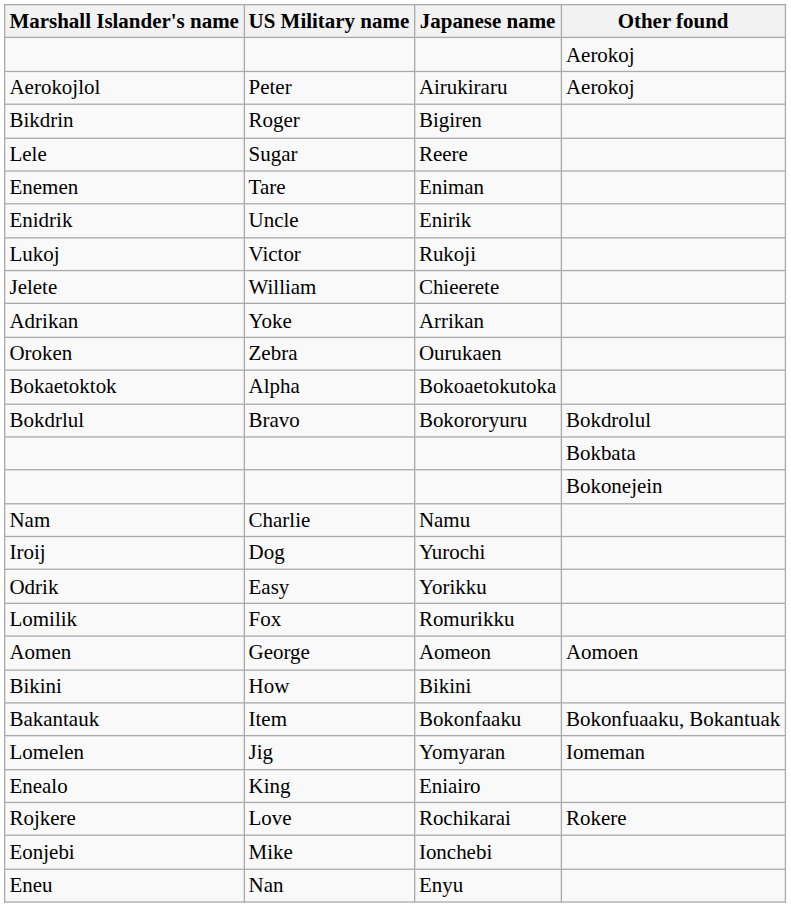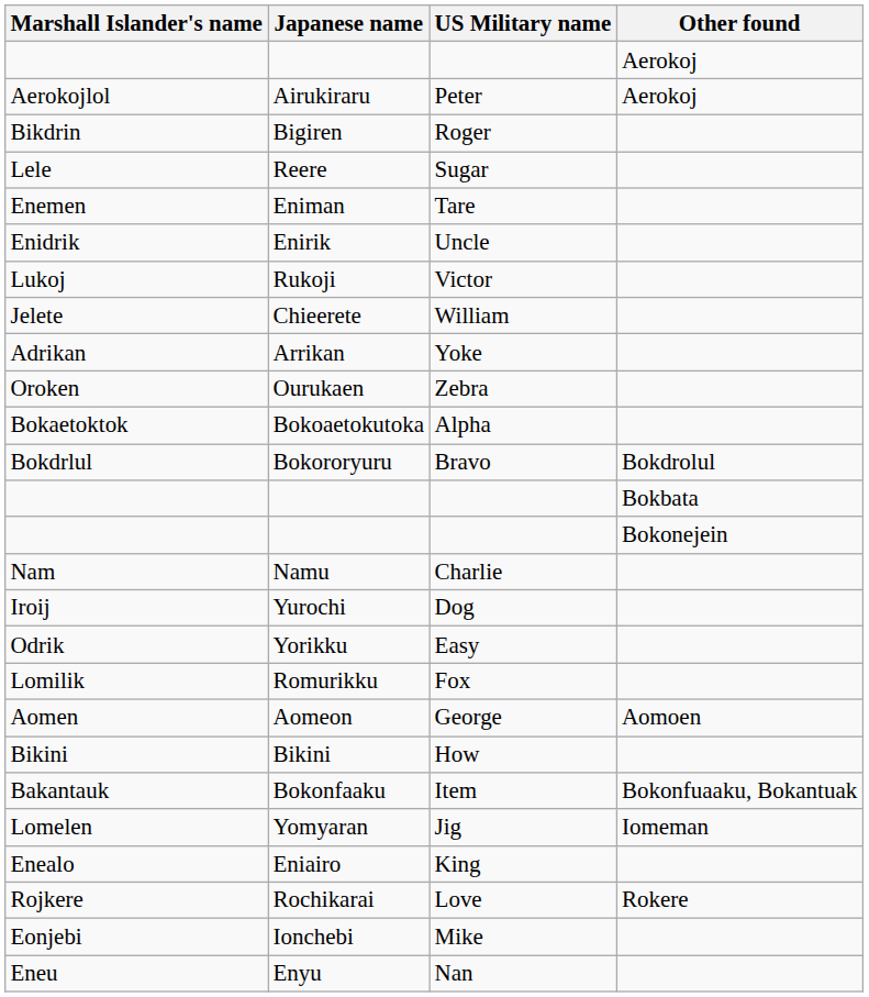columns swapped: US Military name <-> Japanese name
